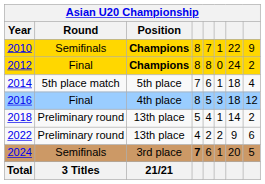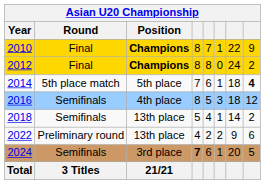2010 | Round: Semifinals -> Final
2014 | column 8: normal -> bold
2016 | Round: Final -> Semifinals
2018 | Round: Preliminary round -> Semifinals
